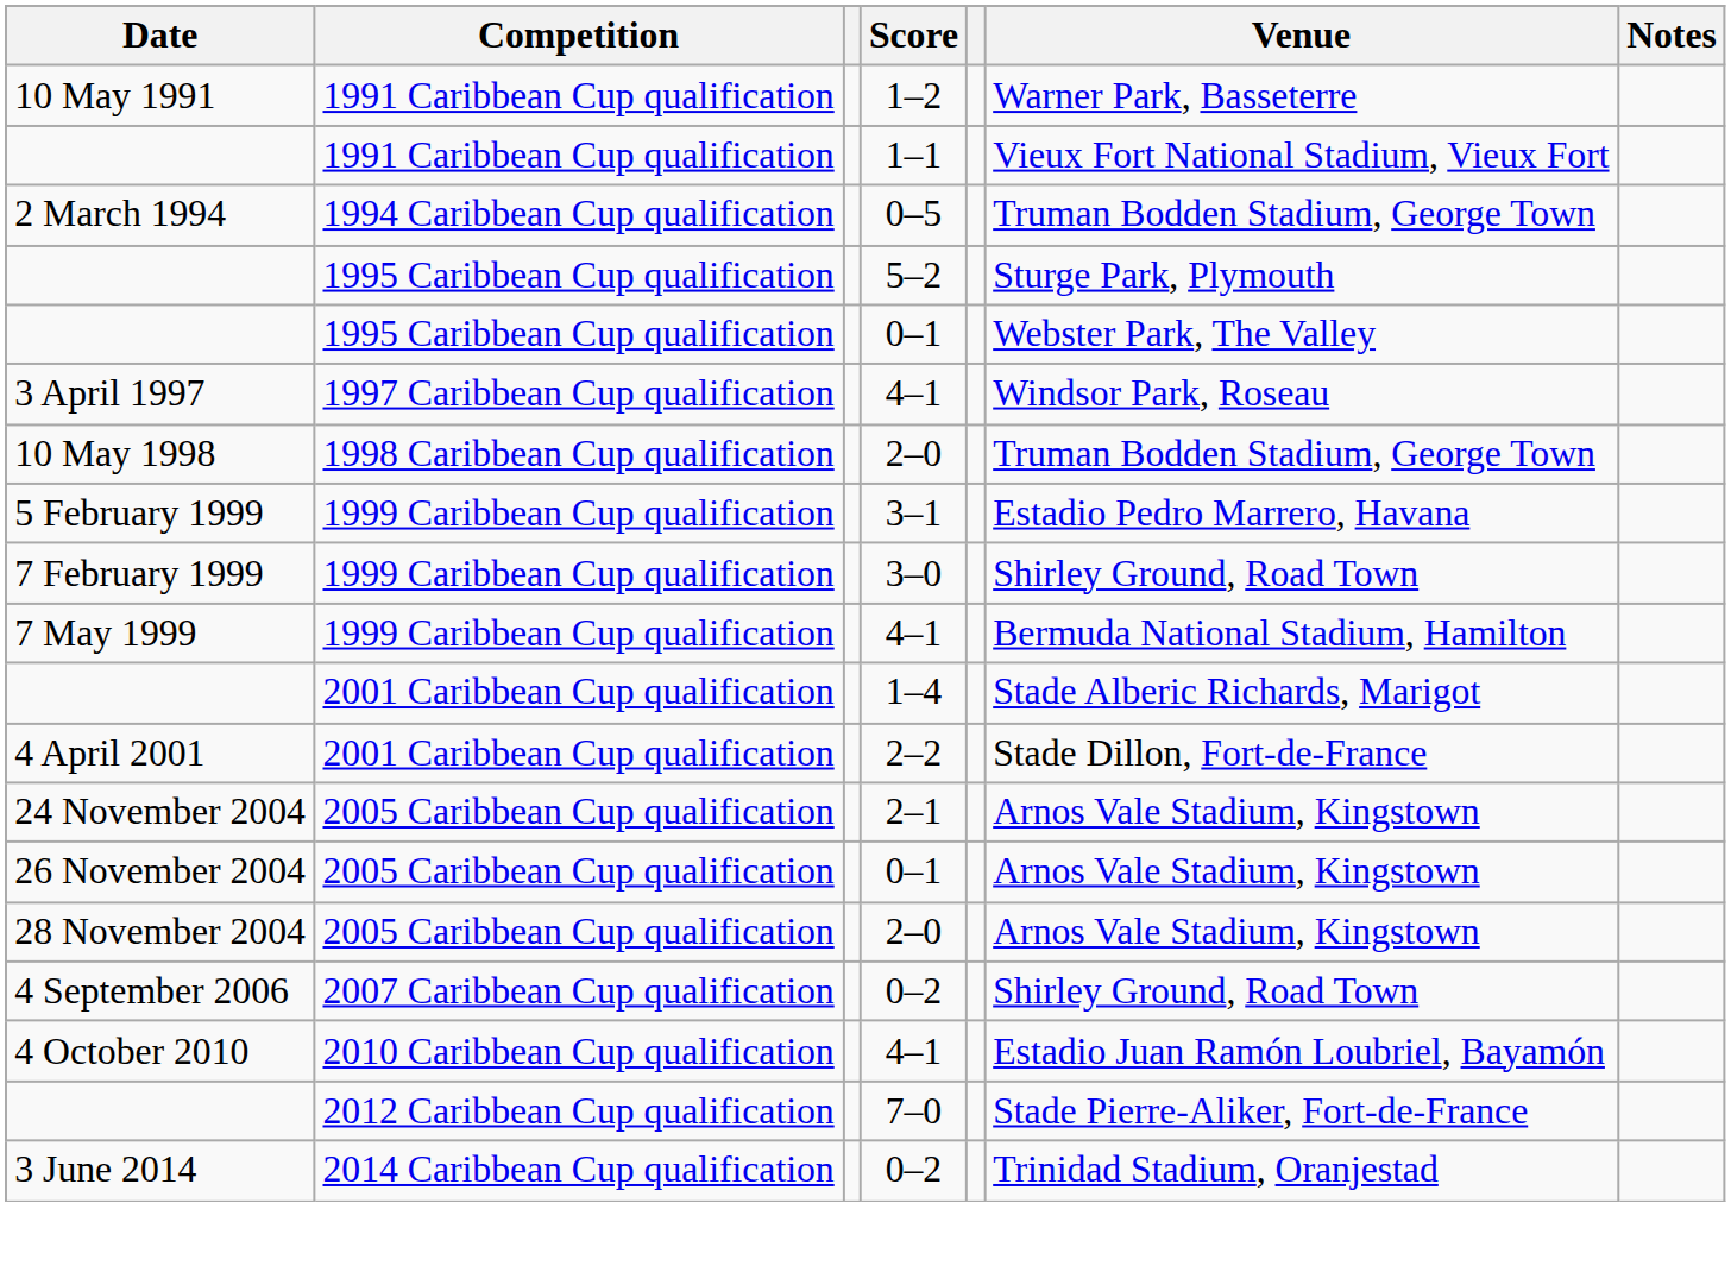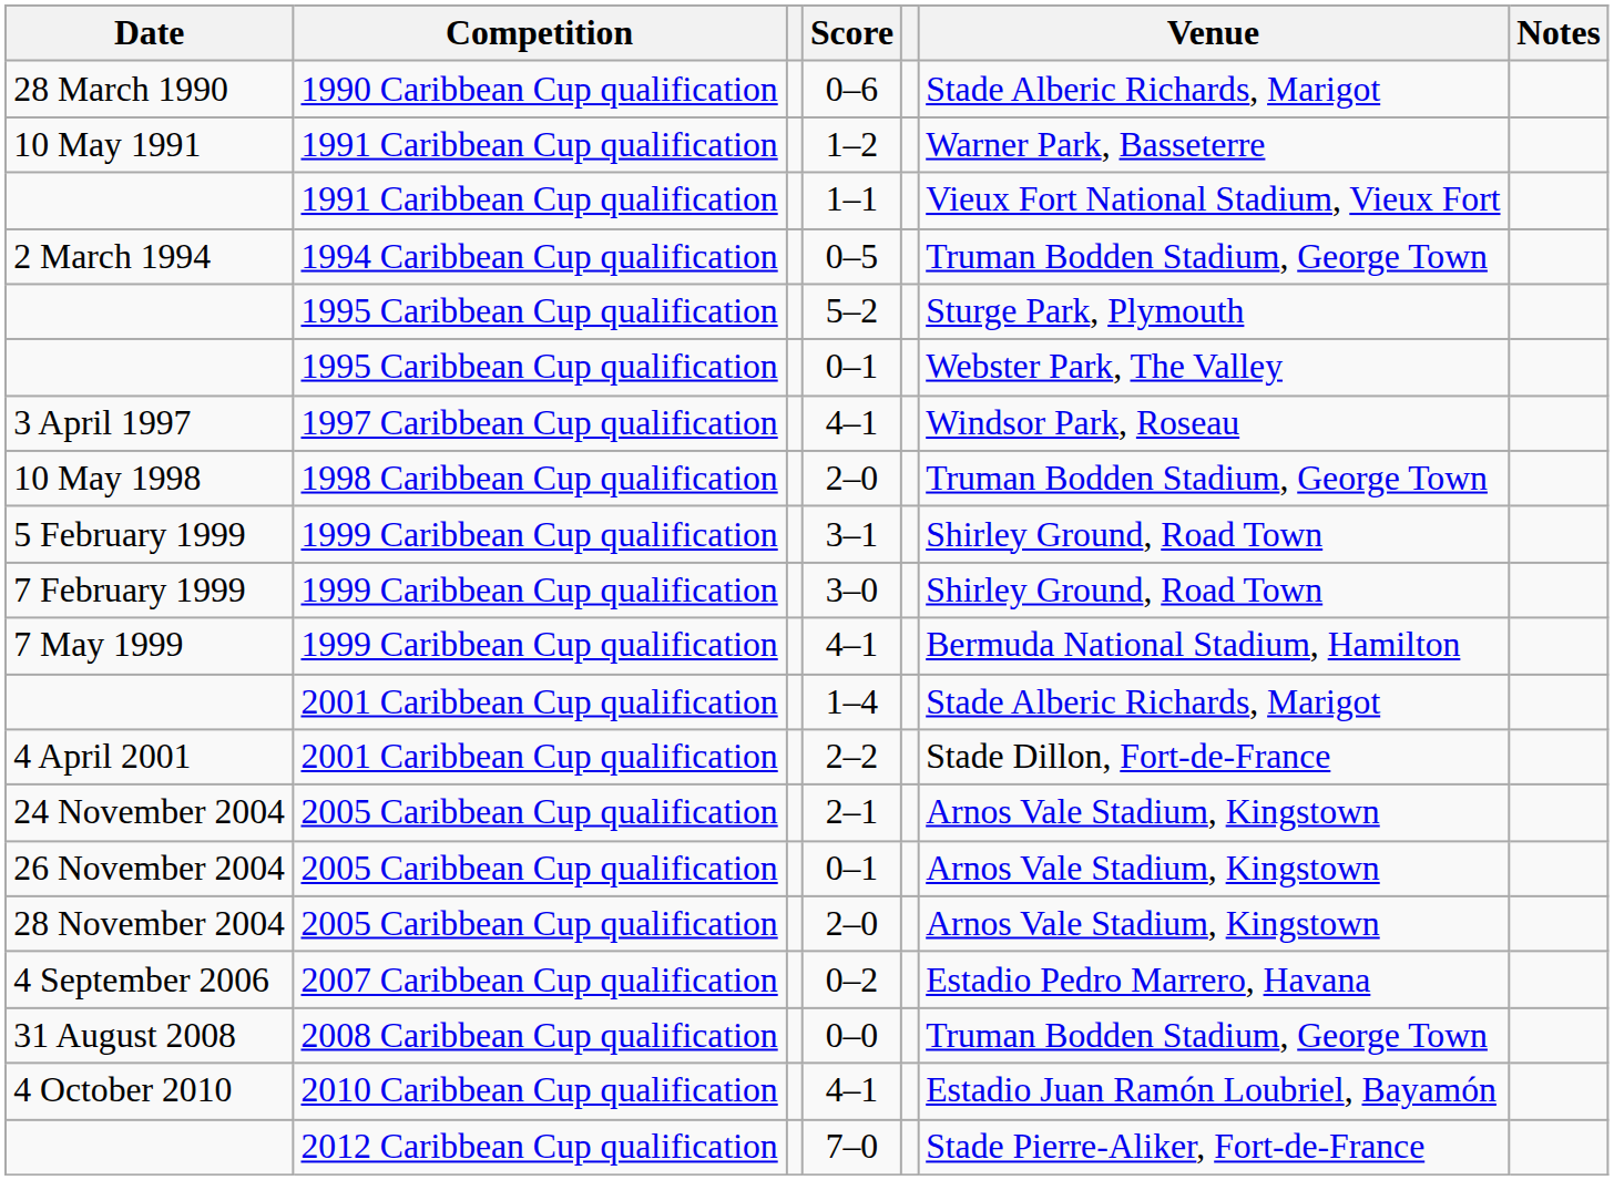+ row: 28 March 1990 | 1990 Caribbean Cup qualification | 0–6 | Stade Alberic Richards, Marigot
5 February 1999 | Venue: Estadio Pedro Marrero, Havana -> Shirley Ground, Road Town
4 September 2006 | Venue: Shirley Ground, Road Town -> Estadio Pedro Marrero, Havana
+ row: 31 August 2008 | 2008 Caribbean Cup qualification | 0–0 | Truman Bodden Stadium, George Town
- row: 3 June 2014 | 2014 Caribbean Cup qualification | 0–2 | Trinidad Stadium, Oranjestad
